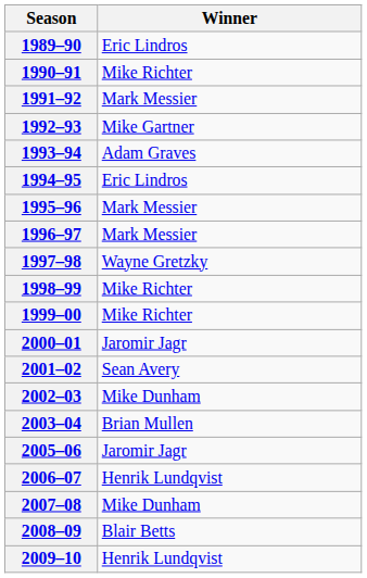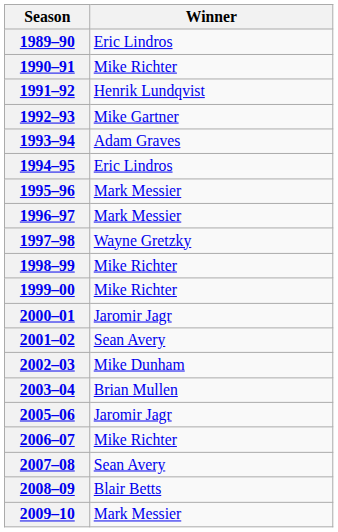1991–92 | Winner: Mark Messier -> Henrik Lundqvist
2006–07 | Winner: Henrik Lundqvist -> Mike Richter
2007–08 | Winner: Mike Dunham -> Sean Avery
2009–10 | Winner: Henrik Lundqvist -> Mark Messier
